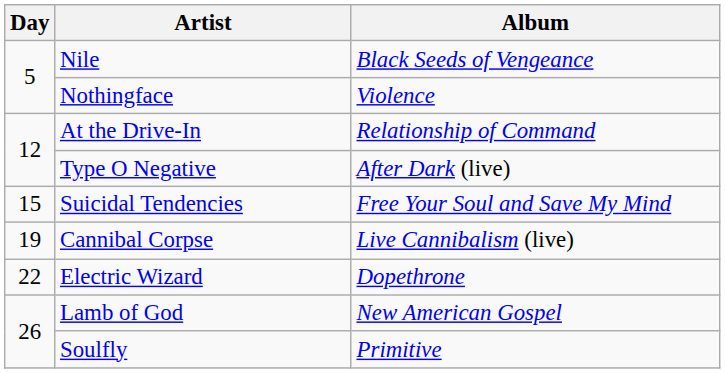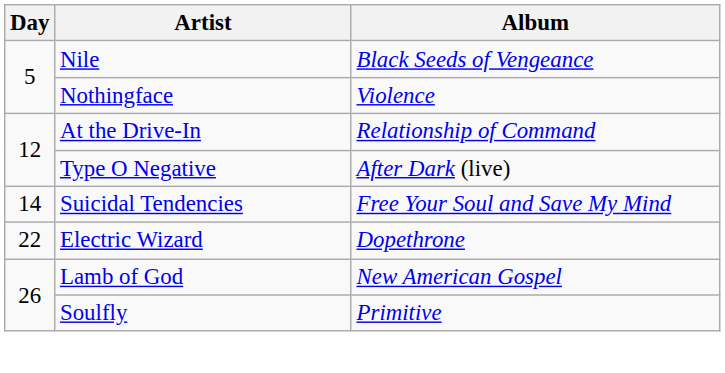Suicidal Tendencies | Day: 15 -> 14
- row: 19 | Cannibal Corpse | Live Cannibalism (live)
